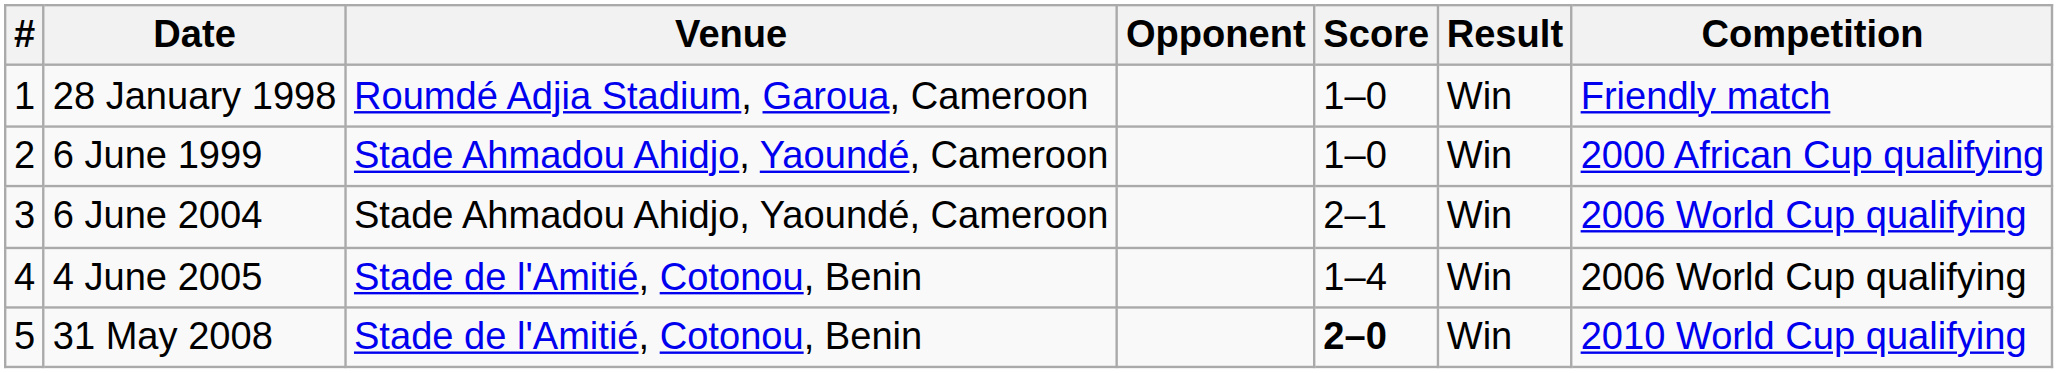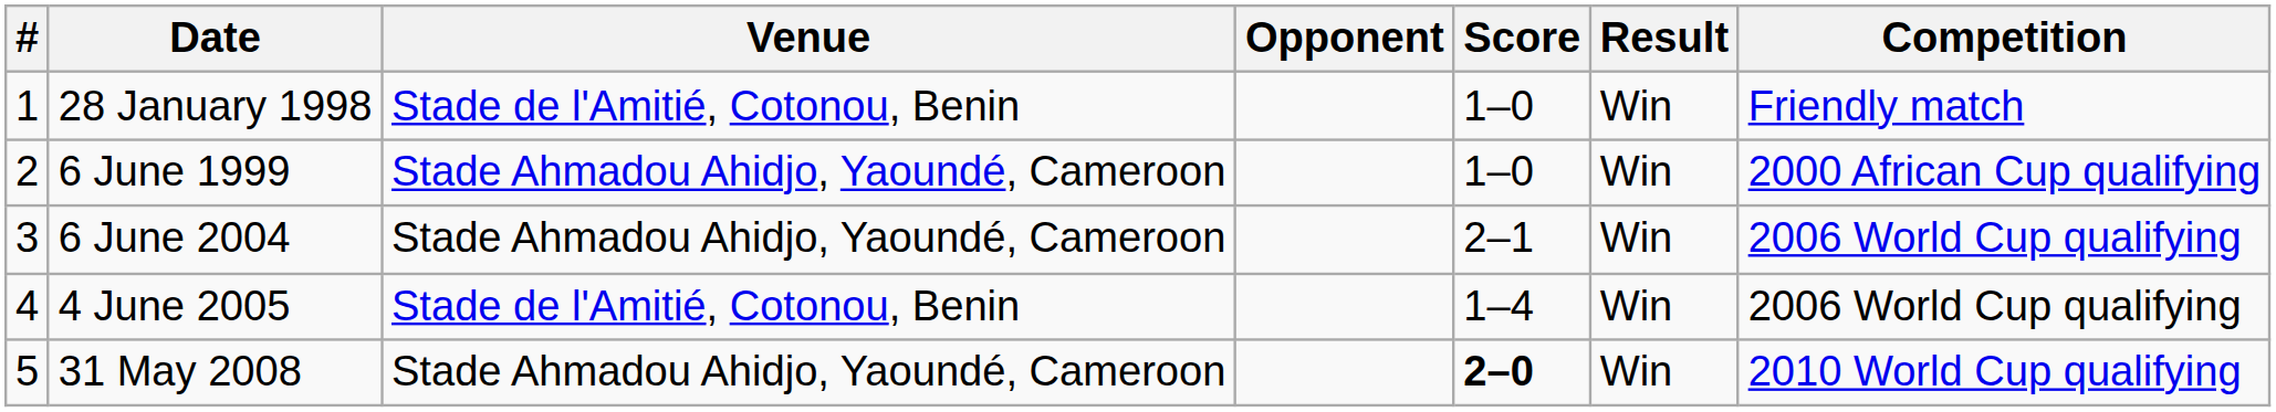28 January 1998 | Venue: Roumdé Adjia Stadium, Garoua, Cameroon -> Stade de l'Amitié, Cotonou, Benin
31 May 2008 | Venue: Stade de l'Amitié, Cotonou, Benin -> Stade Ahmadou Ahidjo, Yaoundé, Cameroon
